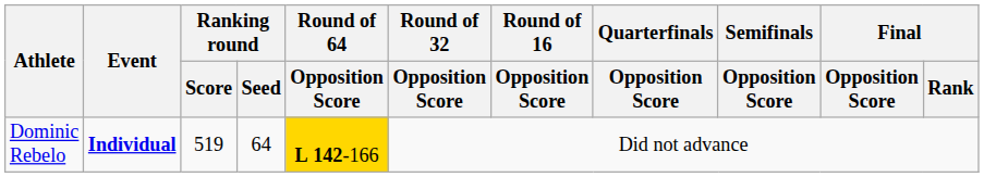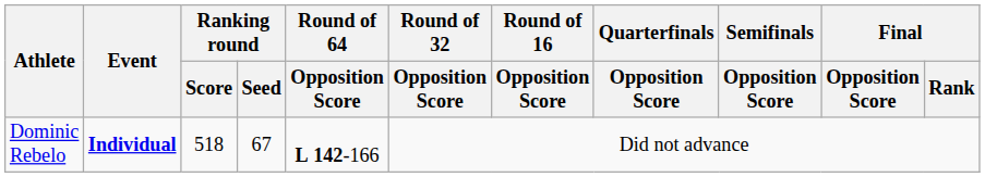Dominic Rebelo | Ranking round / Score: 519 -> 518
Dominic Rebelo | Ranking round / Seed: 64 -> 67
Dominic Rebelo | Round of 64 / Opposition Score: gold background -> no background
